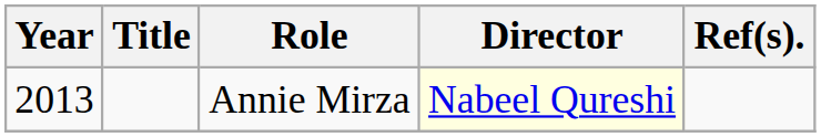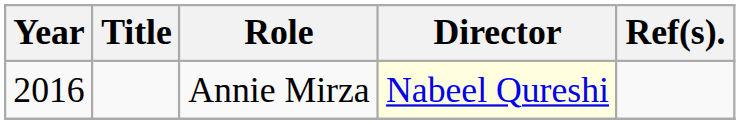Annie Mirza | Year: 2013 -> 2016
